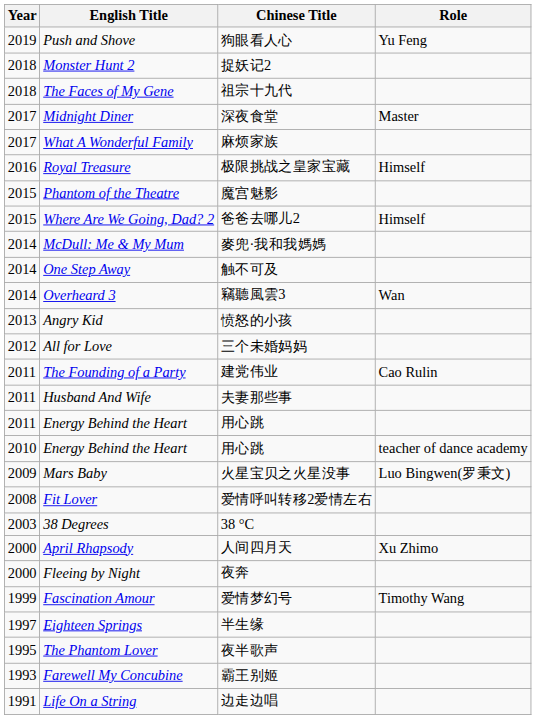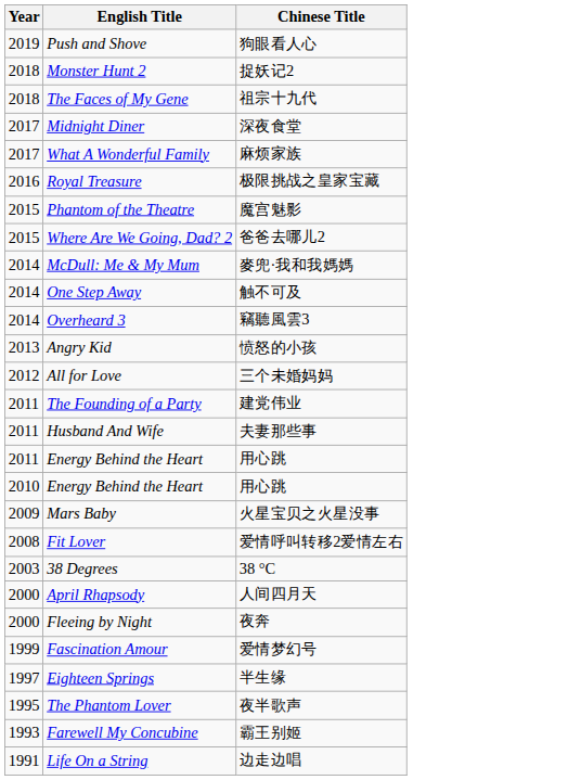- column: Role | Yu Feng | Master | Himself | Himself | Wan | Cao Rulin | teacher of dance academy | Luo Bingwen(罗秉文) | Xu Zhimo | Timothy Wang
